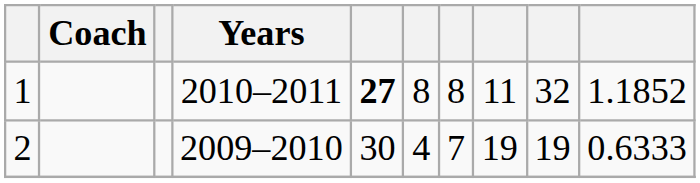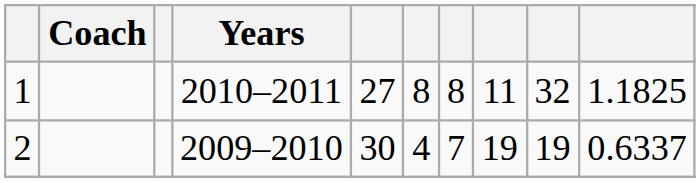1 | column 5: bold -> normal
1 | column 10: 1.1852 -> 1.1825
2 | column 10: 0.6333 -> 0.6337
